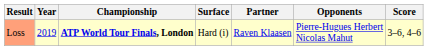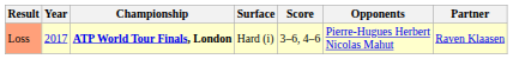columns swapped: Partner <-> Score
Loss | Year: 2019 -> 2017
